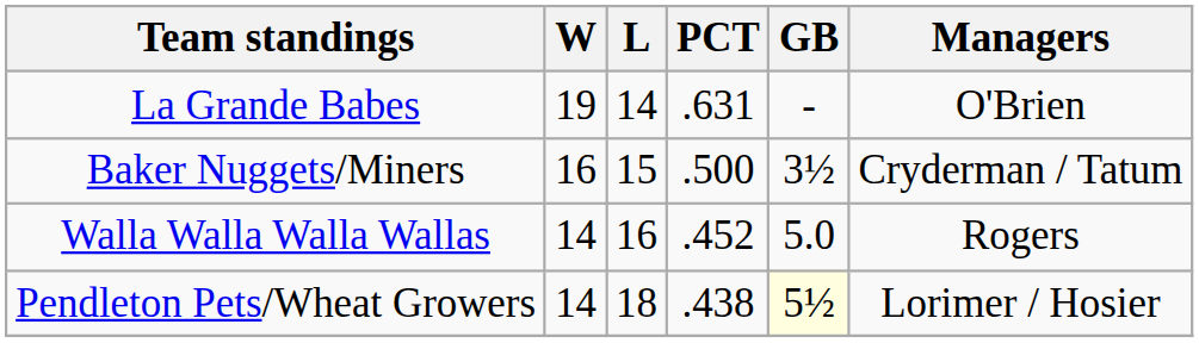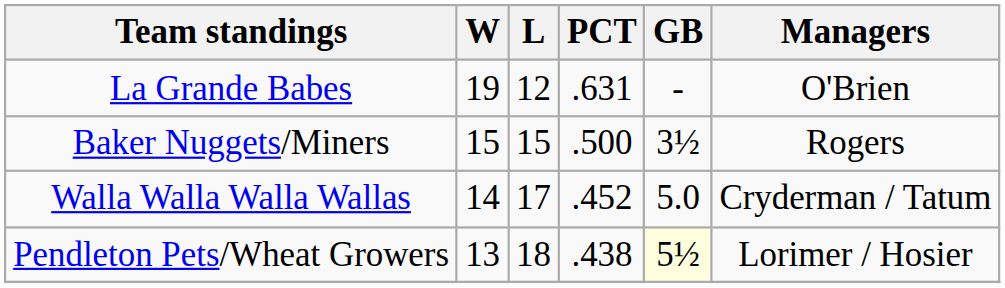La Grande Babes | L: 14 -> 12
Baker Nuggets/Miners | W: 16 -> 15
Baker Nuggets/Miners | Managers: Cryderman / Tatum -> Rogers
Walla Walla Walla Wallas | L: 16 -> 17
Walla Walla Walla Wallas | Managers: Rogers -> Cryderman / Tatum
Pendleton Pets/Wheat Growers | W: 14 -> 13
